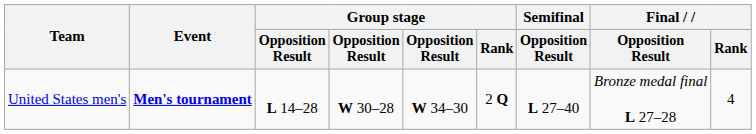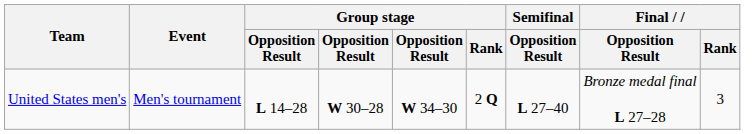United States men's | Event: bold -> normal
United States men's | Final / Rank: 4 -> 3
